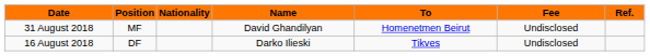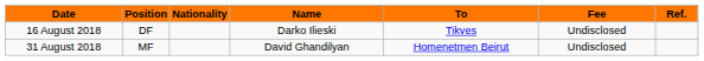rows swapped: 16 August 2018 <-> 31 August 2018
